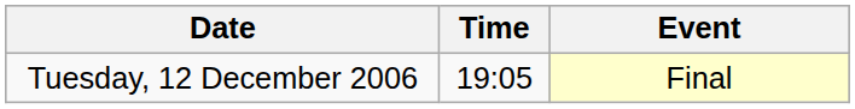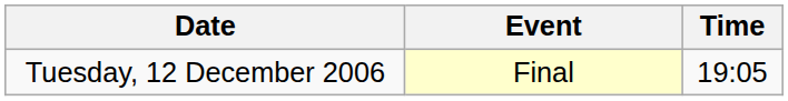columns swapped: Time <-> Event
